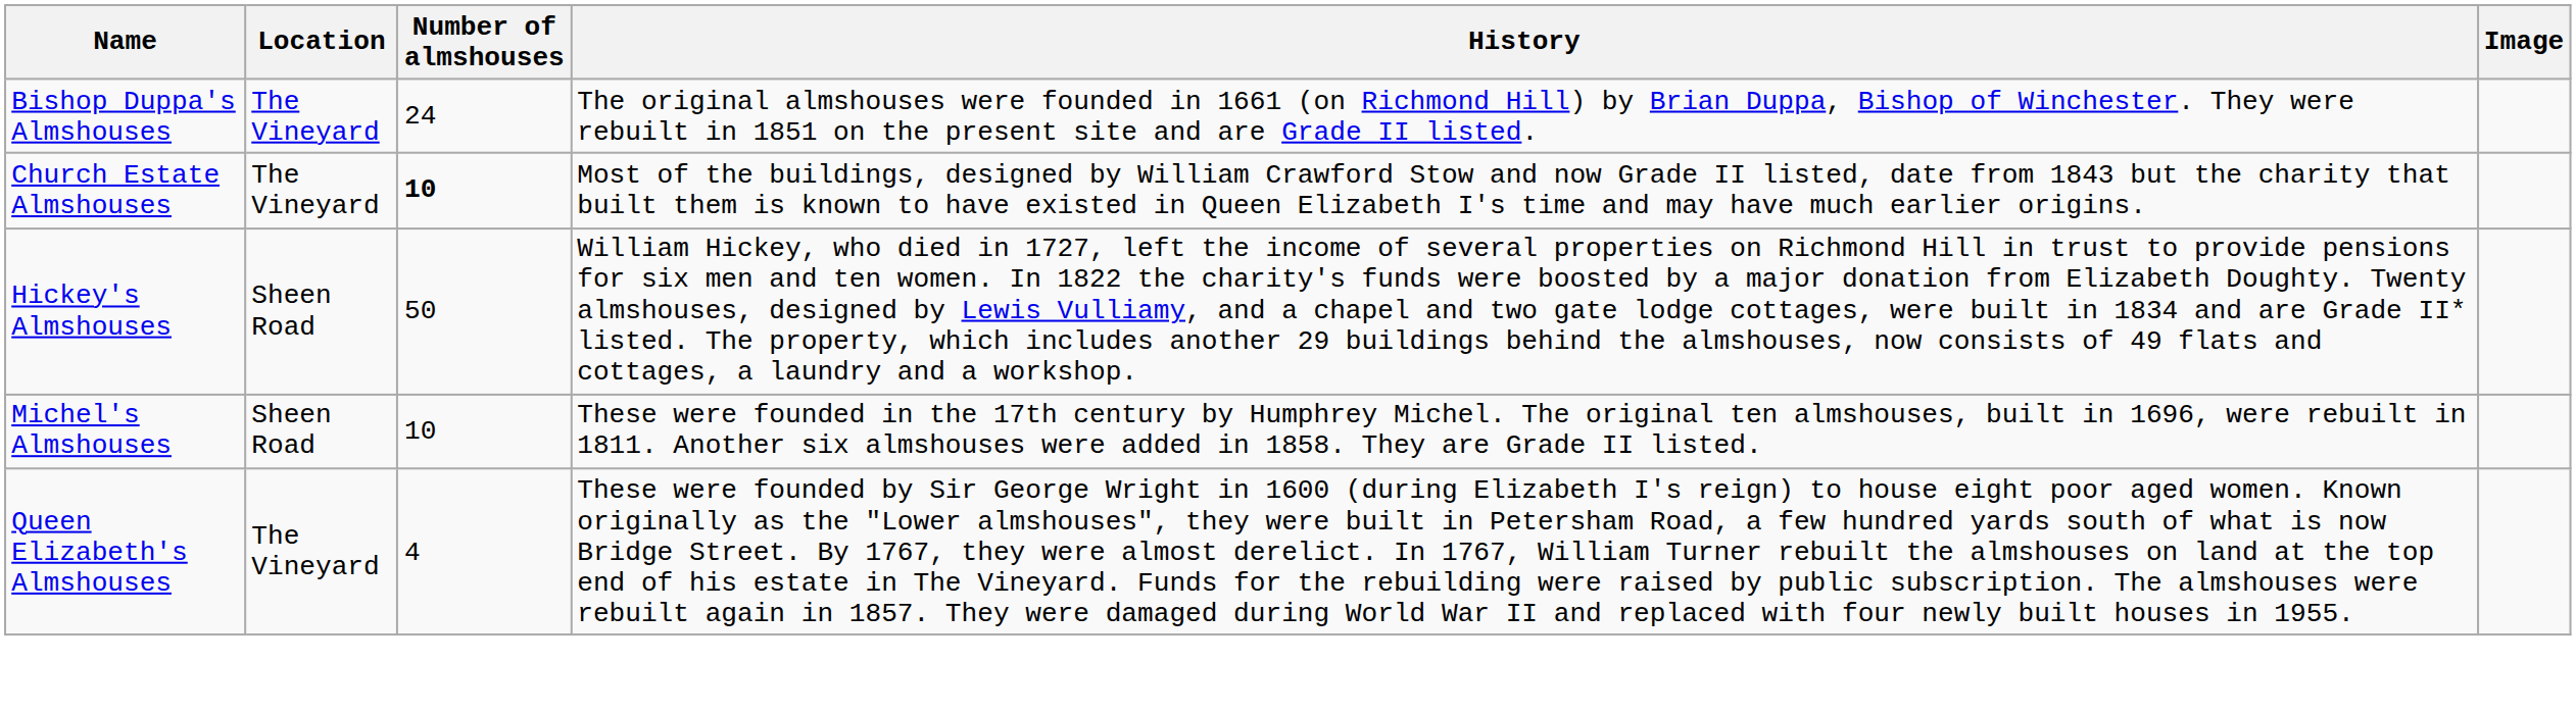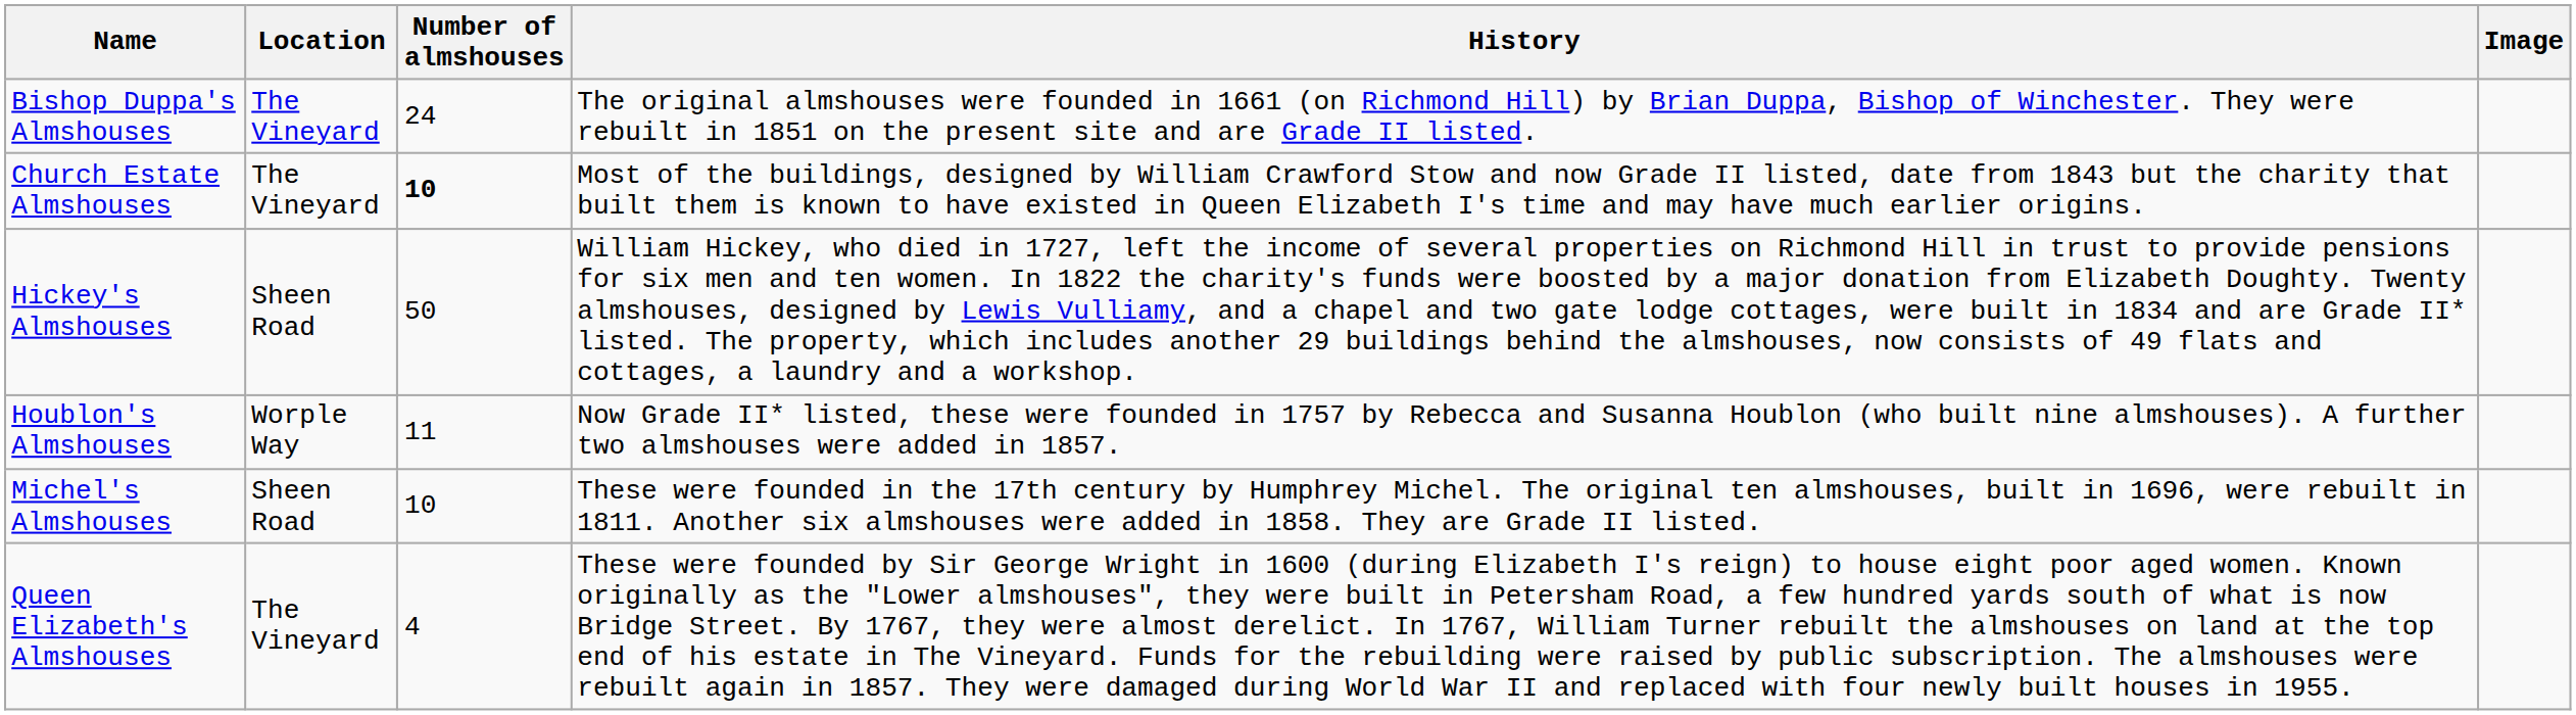+ row: Houblon's Almshouses | Worple Way | 11 | Now Grade II* listed, these were founded in 1757 by Rebecca and Susanna Houblon (who built nine almshouses). A further two almshouses were added in 1857.
